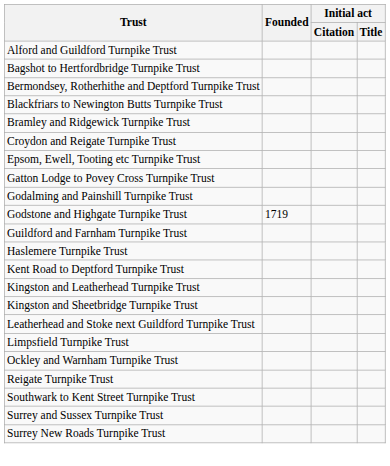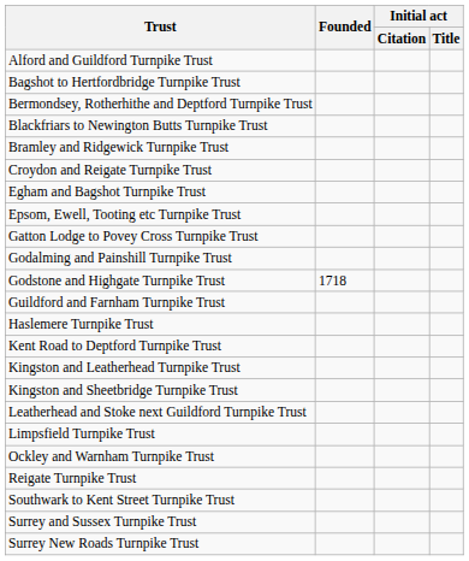+ row: Egham and Bagshot Turnpike Trust
Godstone and Highgate Turnpike Trust | Founded: 1719 -> 1718
